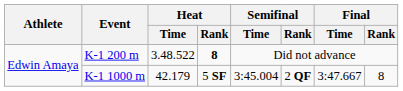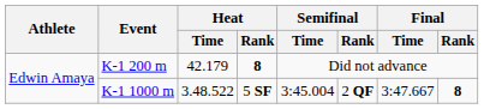K-1 200 m | Heat / Time: 3.48.522 -> 42.179
K-1 1000 m | Heat / Time: 42.179 -> 3.48.522
K-1 1000 m | Final / Rank: normal -> bold
